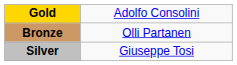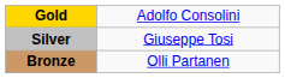rows swapped: Silver <-> Bronze
